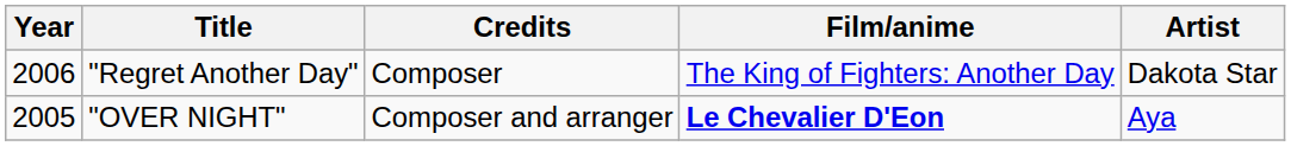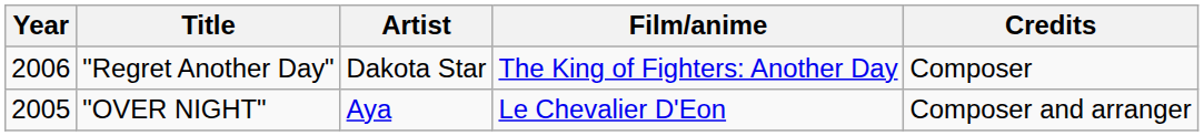columns swapped: Artist <-> Credits
"OVER NIGHT" | Film/anime: bold -> normal
